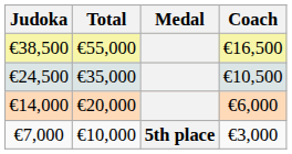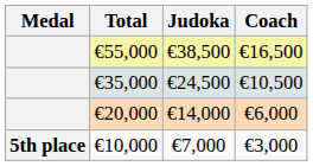columns swapped: Medal <-> Judoka
